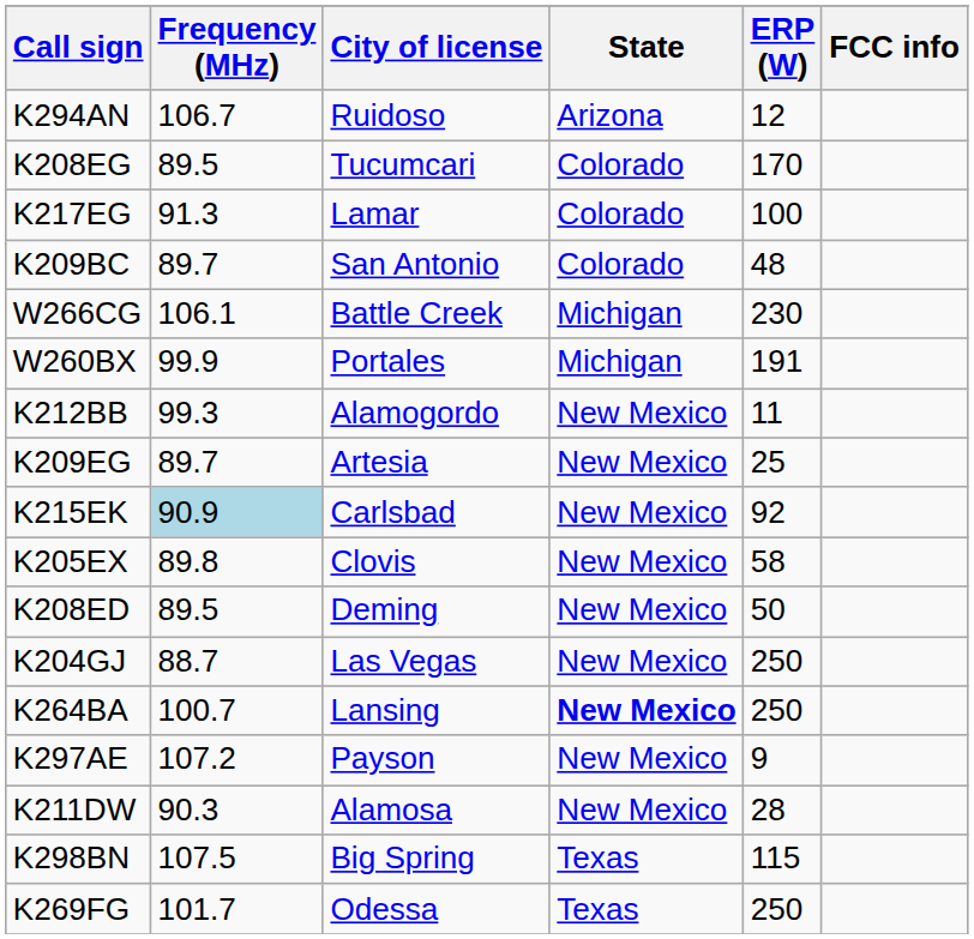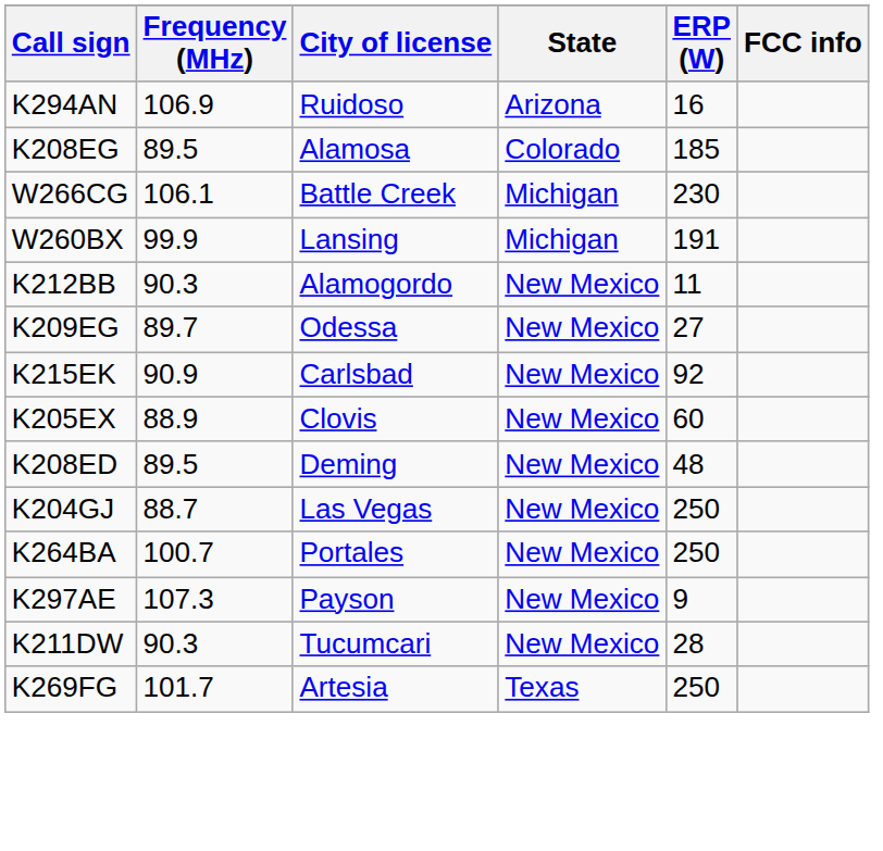K294AN | Frequency (MHz): 106.7 -> 106.9
K294AN | ERP (W): 12 -> 16
K208EG | City of license: Tucumcari -> Alamosa
K208EG | ERP (W): 170 -> 185
- row: K217EG | 91.3 | Lamar | Colorado | 100
- row: K209BC | 89.7 | San Antonio | Colorado | 48
W260BX | City of license: Portales -> Lansing
K212BB | Frequency (MHz): 99.3 -> 90.3
K209EG | City of license: Artesia -> Odessa
K209EG | ERP (W): 25 -> 27
K215EK | Frequency (MHz): lightblue background -> no background
K205EX | Frequency (MHz): 89.8 -> 88.9
K205EX | ERP (W): 58 -> 60
K208ED | ERP (W): 50 -> 48
K264BA | City of license: Lansing -> Portales
K264BA | State: bold -> normal
K297AE | Frequency (MHz): 107.2 -> 107.3
K211DW | City of license: Alamosa -> Tucumcari
- row: K298BN | 107.5 | Big Spring | Texas | 115
K269FG | City of license: Odessa -> Artesia
